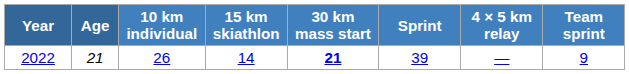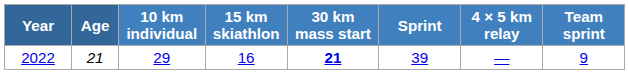2022 | 10 km individual: 26 -> 29
2022 | 15 km skiathlon: 14 -> 16
